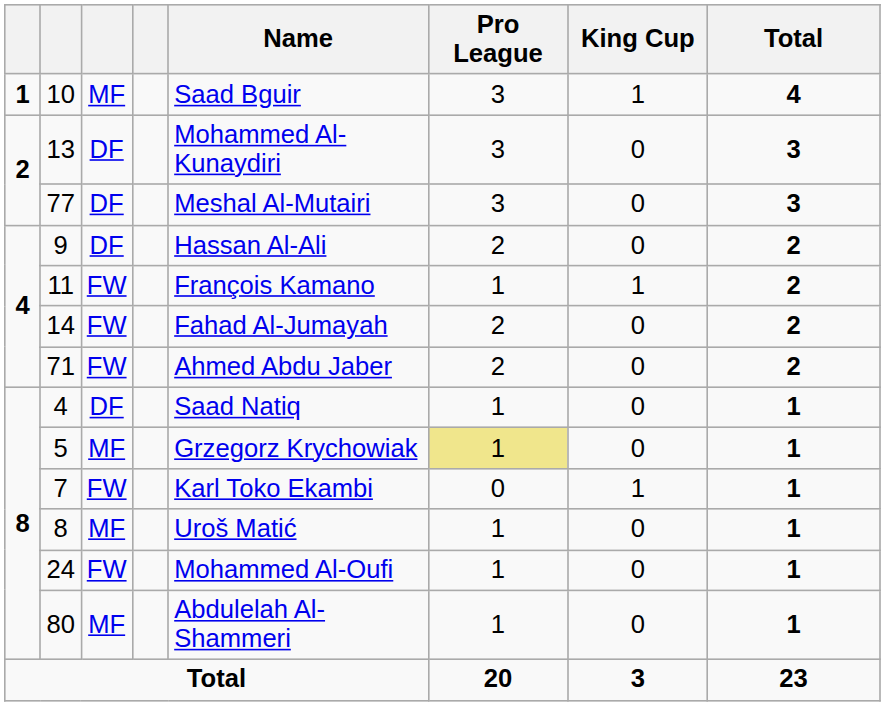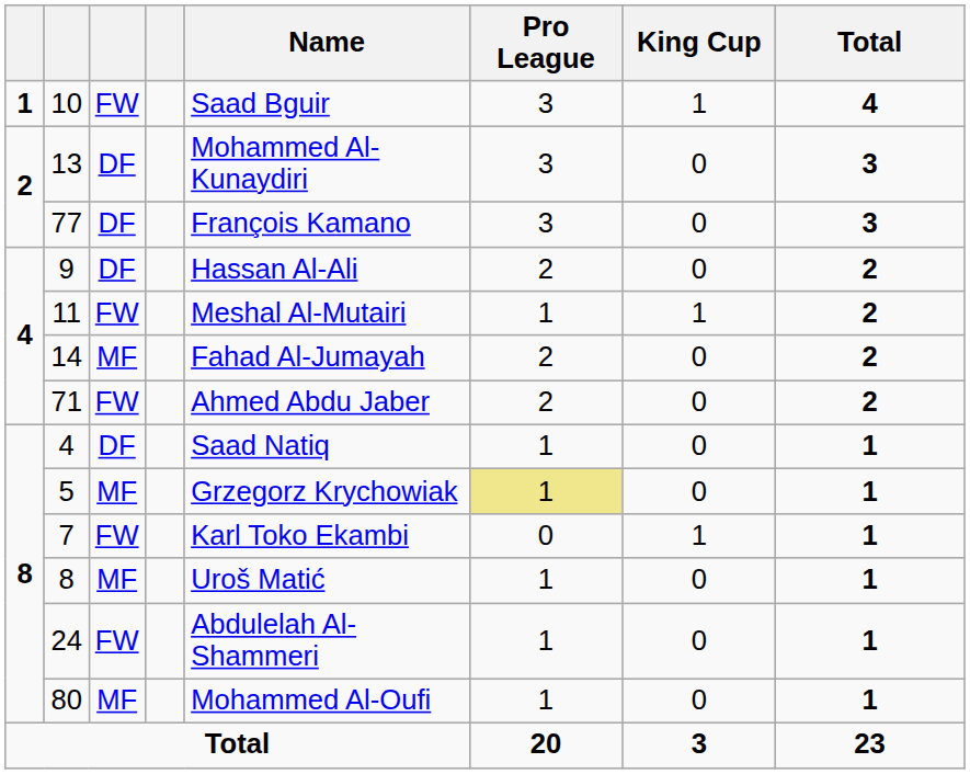10 | column 3: MF -> FW
77 | Name: Meshal Al-Mutairi -> François Kamano
11 | Name: François Kamano -> Meshal Al-Mutairi
14 | column 3: FW -> MF
24 | Name: Mohammed Al-Oufi -> Abdulelah Al-Shammeri
80 | Name: Abdulelah Al-Shammeri -> Mohammed Al-Oufi
